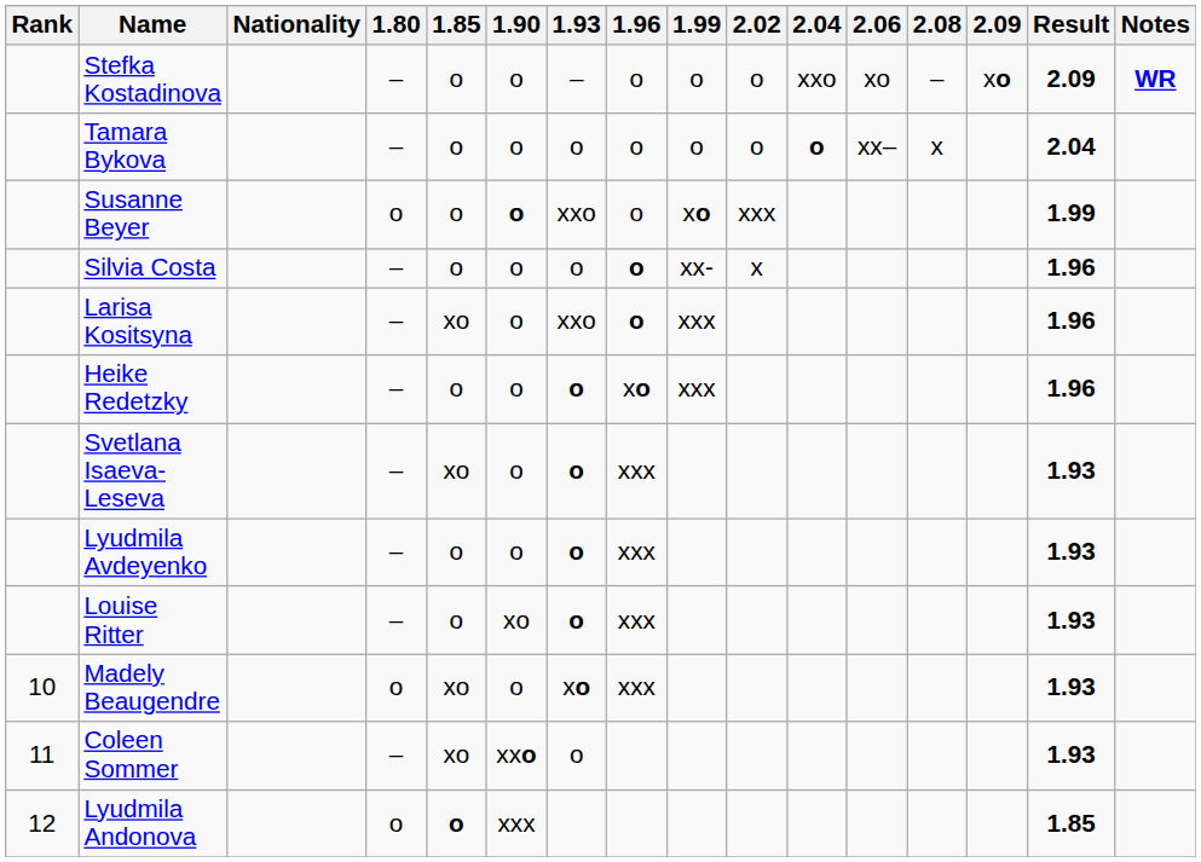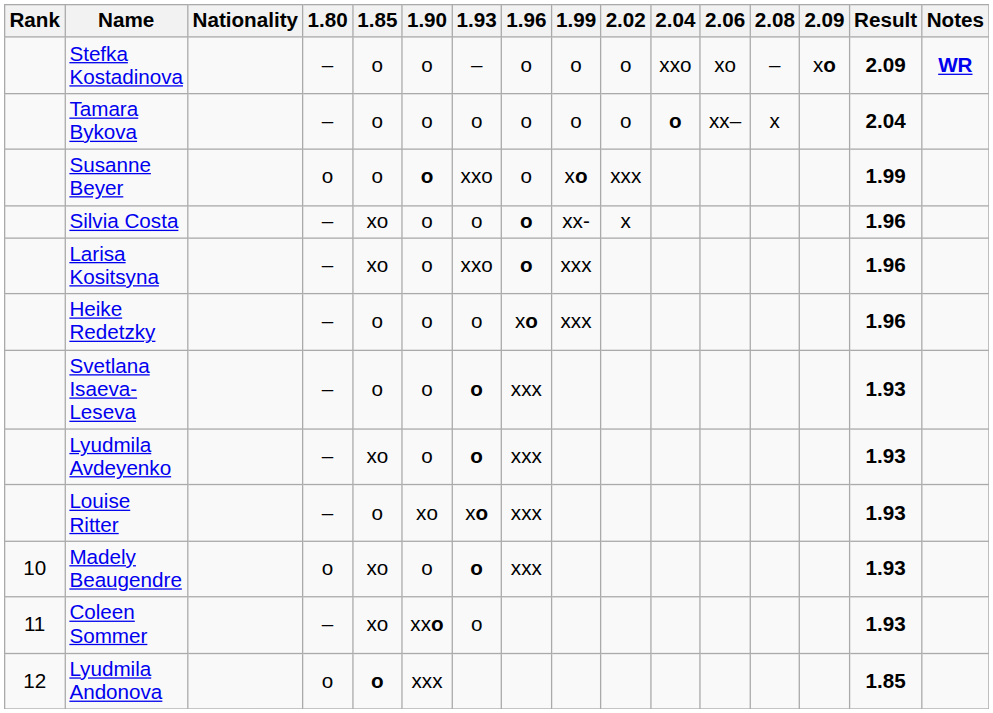Silvia Costa | 1.85: o -> xo
Heike Redetzky | 1.93: bold -> normal
Svetlana Isaeva-Leseva | 1.85: xo -> o
Lyudmila Avdeyenko | 1.85: o -> xo
Louise Ritter | 1.93: o -> xo
Madely Beaugendre | 1.93: xo -> o
